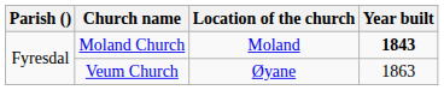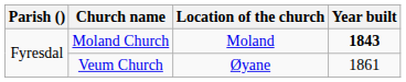Veum Church | Year built: 1863 -> 1861
